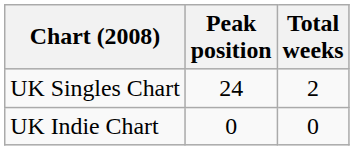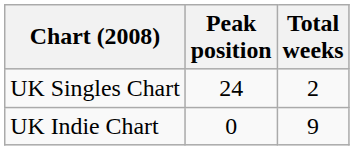UK Indie Chart | Total weeks: 0 -> 9
